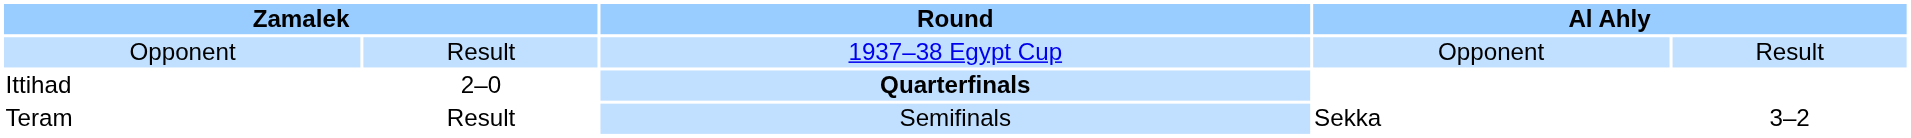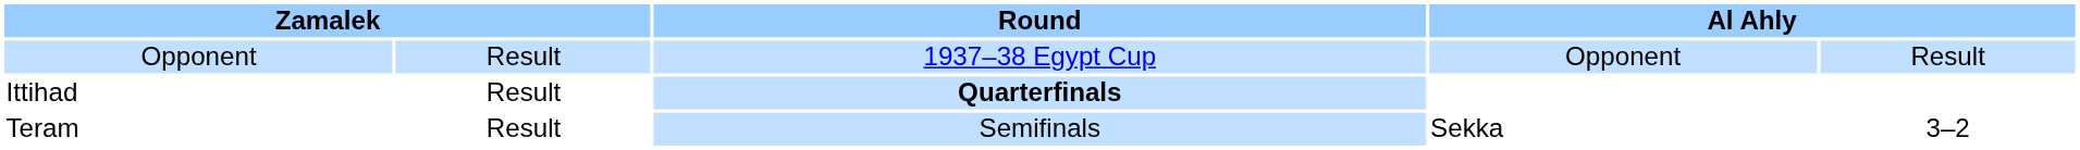Ittihad | column 2: 2–0 -> Result
